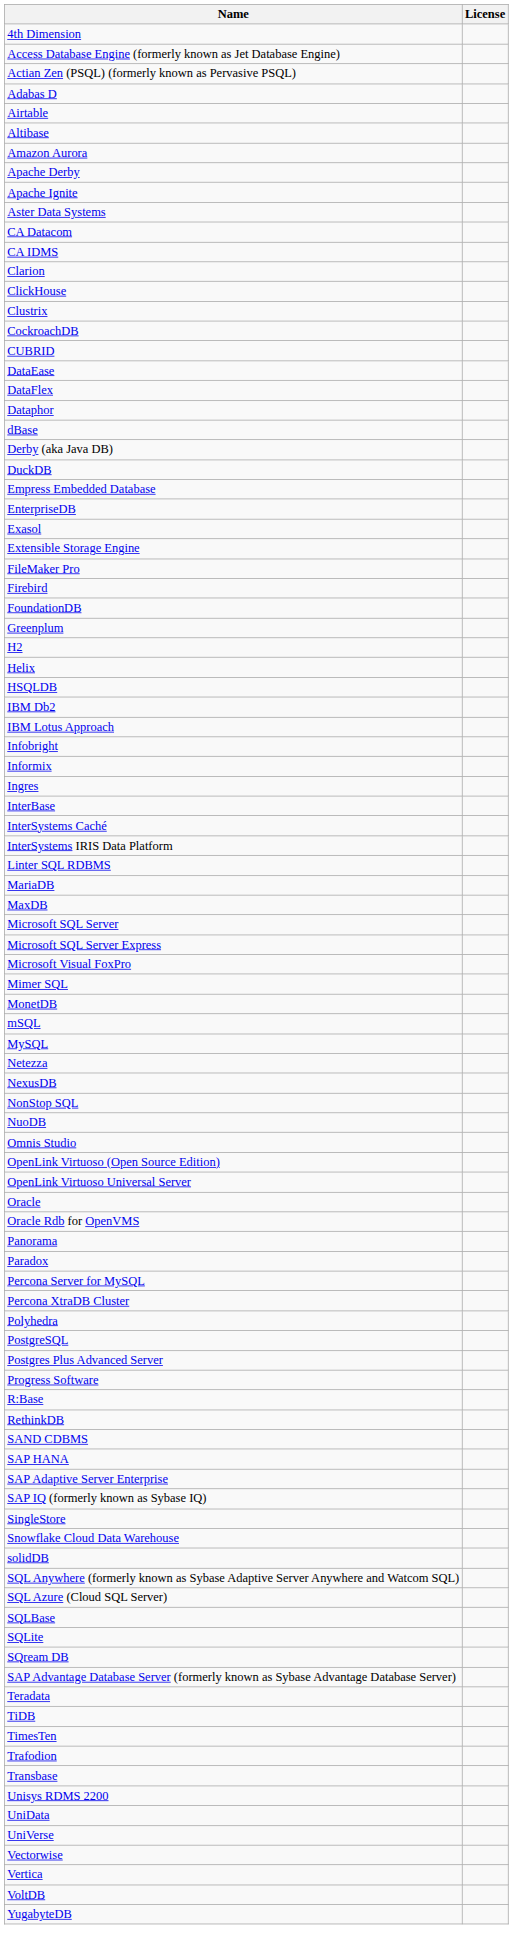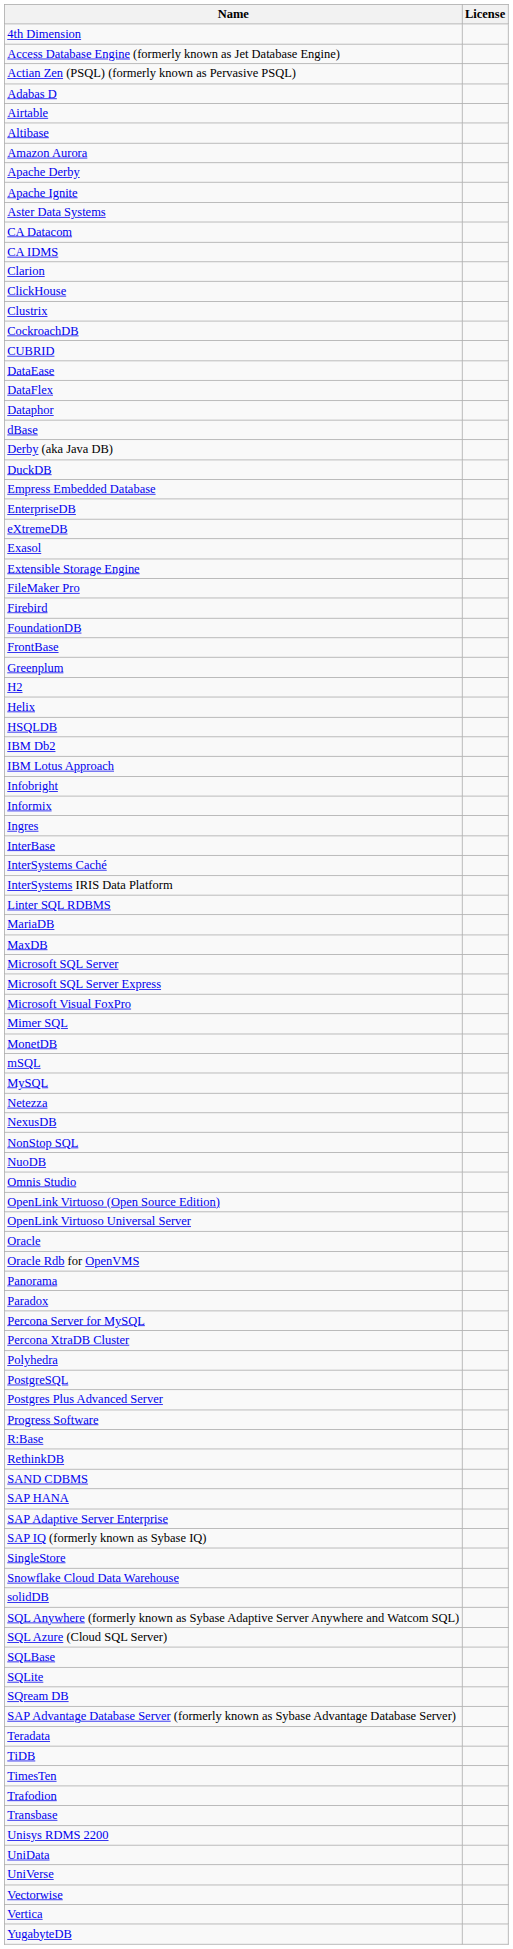+ row: eXtremeDB
+ row: FrontBase
- row: VoltDB
